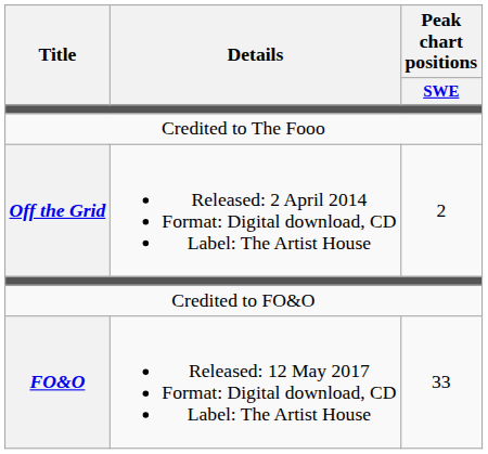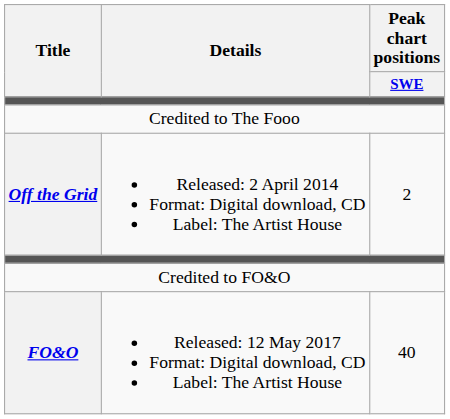FO&O | Peak chart positions / SWE: 33 -> 40
